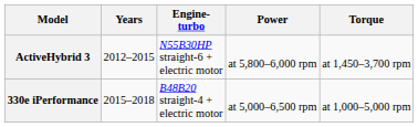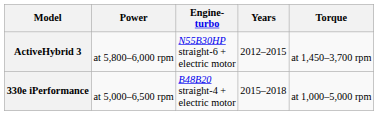columns swapped: Years <-> Power
